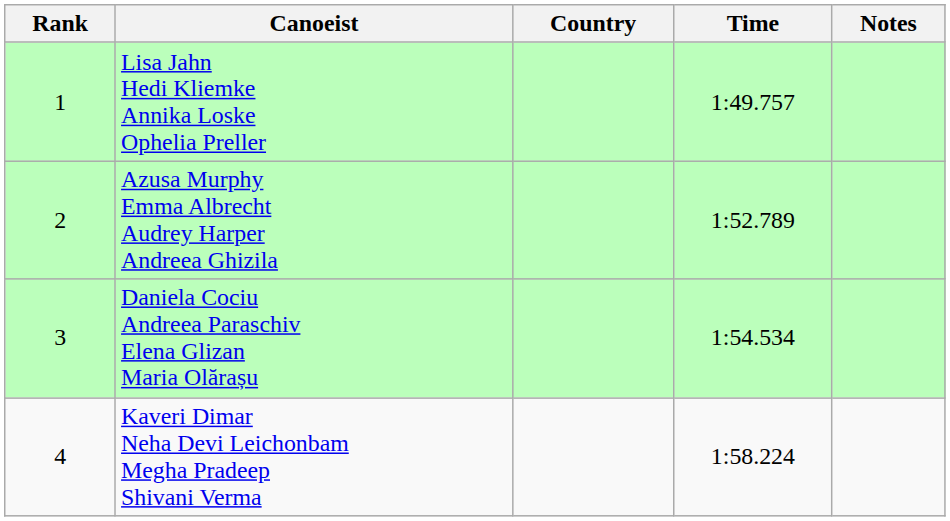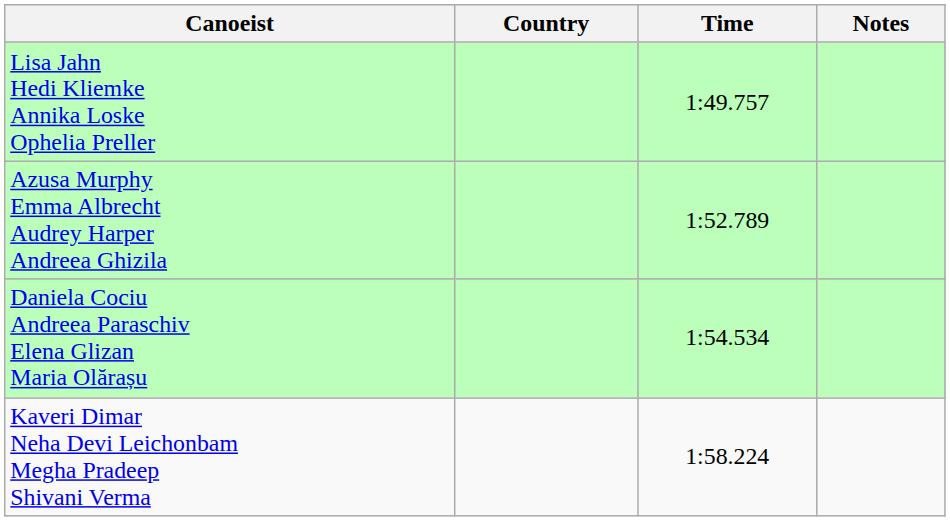- column: Rank | 1 | 2 | 3 | 4
